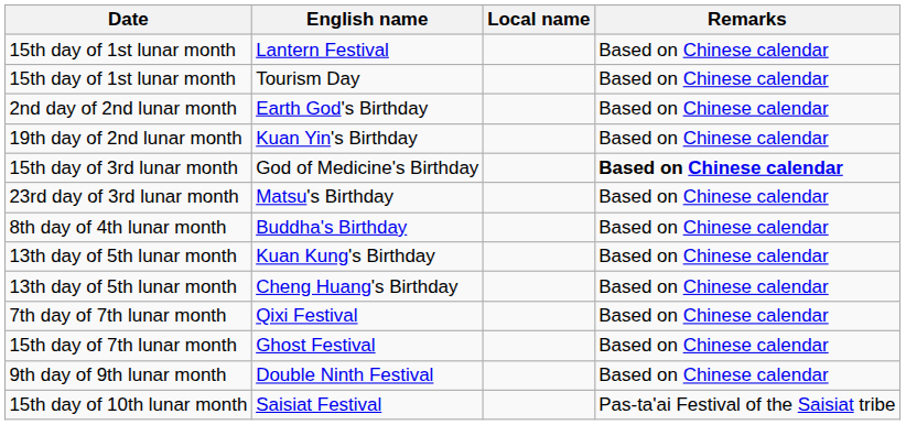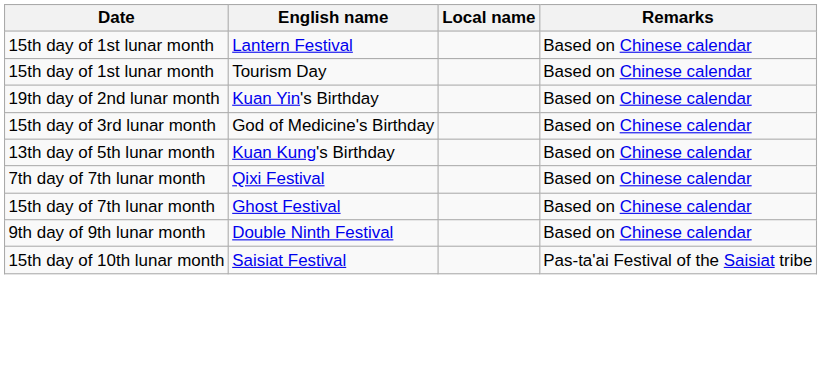- row: 2nd day of 2nd lunar month | Earth God's Birthday | Based on Chinese calendar
God of Medicine's Birthday | Remarks: bold -> normal
- row: 23rd day of 3rd lunar month | Matsu's Birthday | Based on Chinese calendar
- row: 8th day of 4th lunar month | Buddha's Birthday | Based on Chinese calendar
- row: 13th day of 5th lunar month | Cheng Huang's Birthday | Based on Chinese calendar
